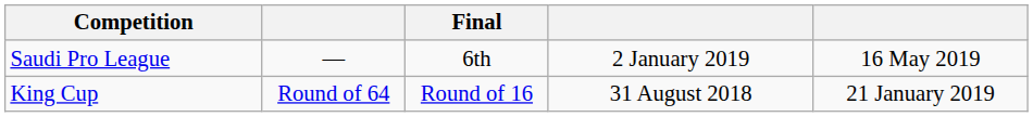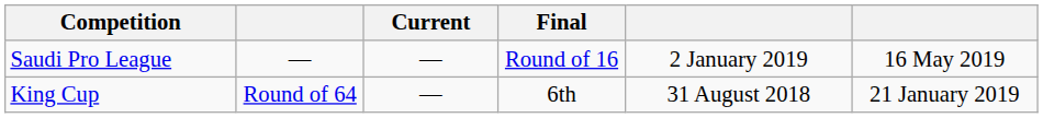+ column: Current | — | —
Saudi Pro League | Final: 6th -> Round of 16
King Cup | Final: Round of 16 -> 6th
